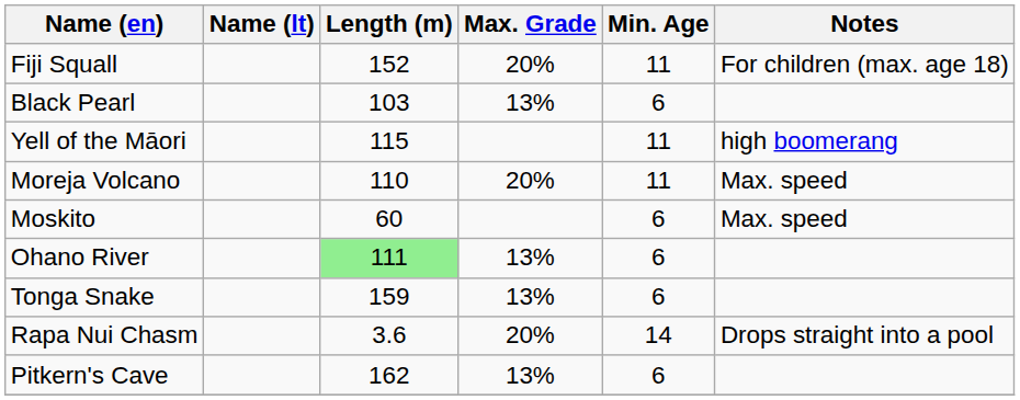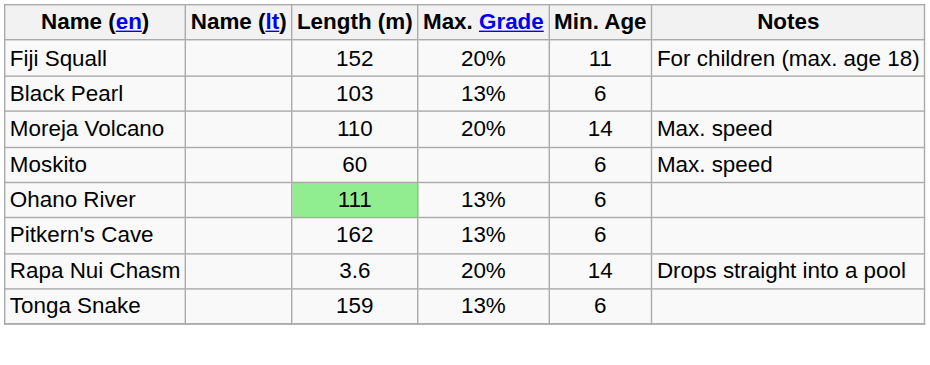- row: Yell of the Māori | 115 | 11 | high boomerang
Moreja Volcano | Min. Age: 11 -> 14
rows swapped: Pitkern's Cave <-> Tonga Snake
